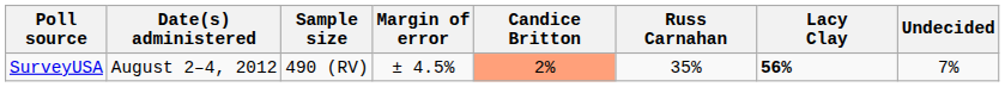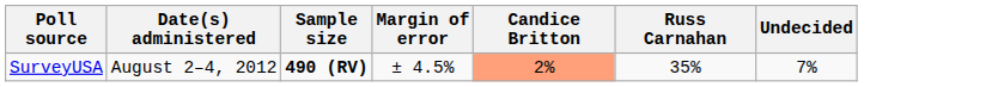- column: Lacy Clay | 56%
SurveyUSA | Sample size: normal -> bold
